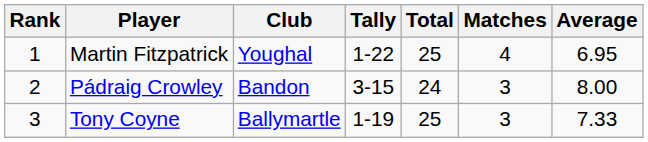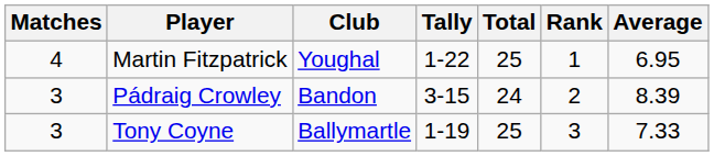columns swapped: Rank <-> Matches
Pádraig Crowley | Average: 8.00 -> 8.39
